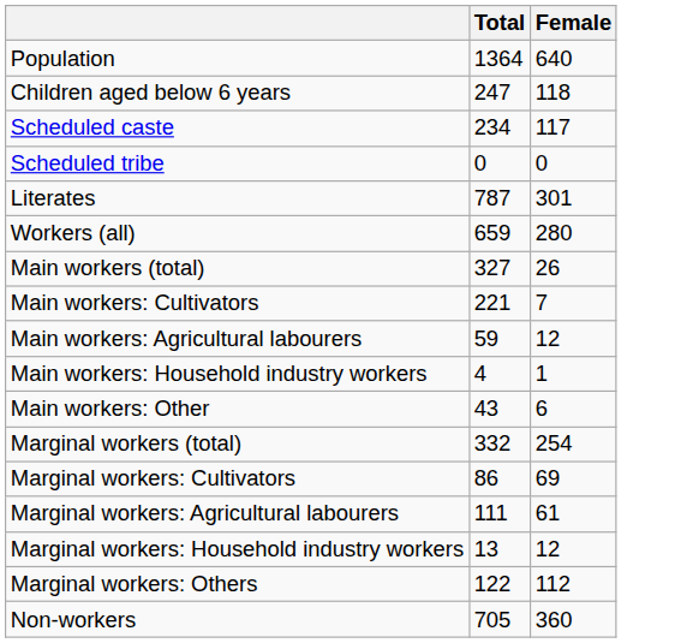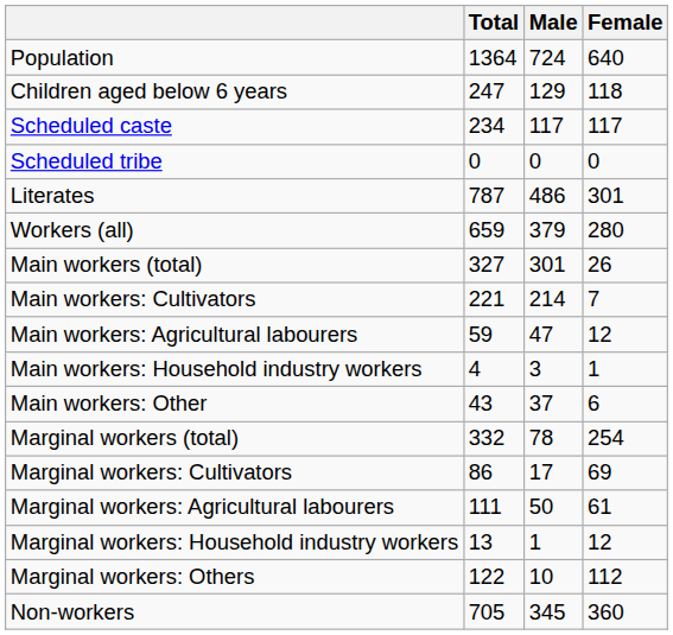+ column: Male | 724 | 129 | 117 | 0 | 486 | 379 | 301 | 214 | 47 | 3 | 37 | 78 | 17 | 50 | 1 | 10 | 345
